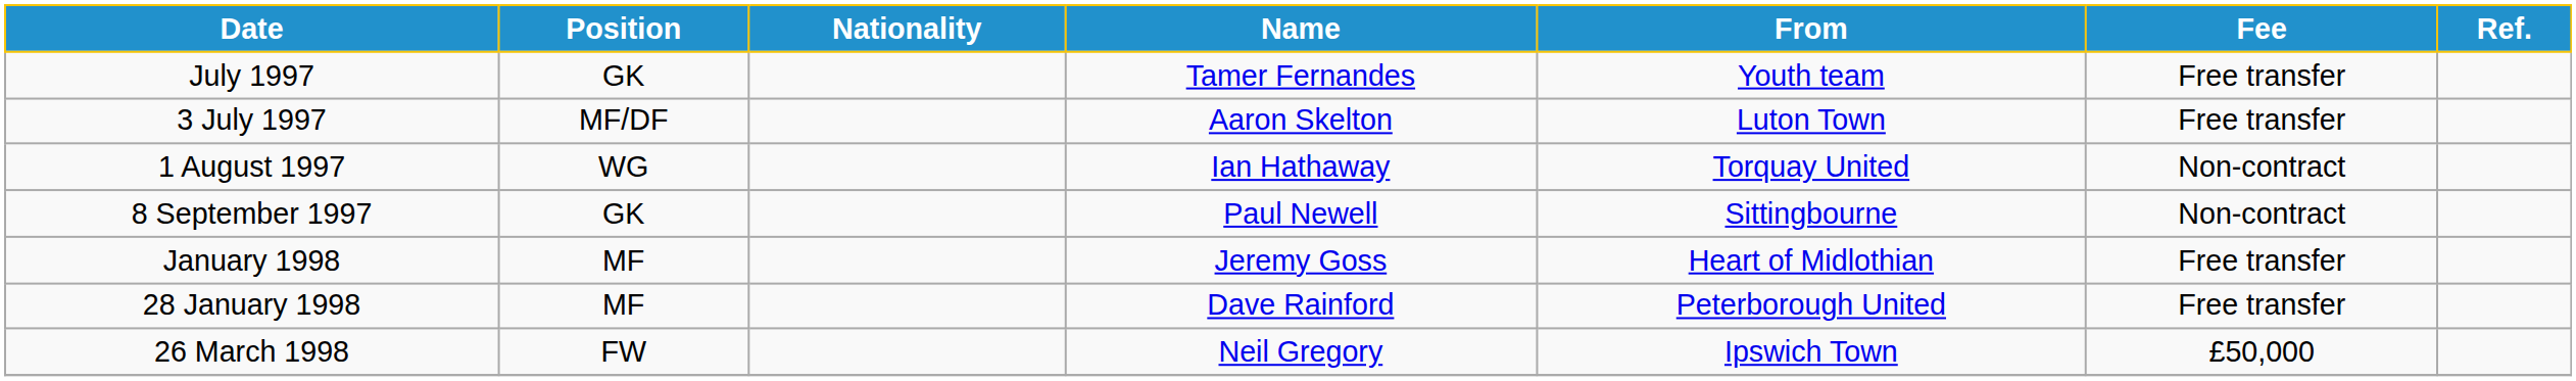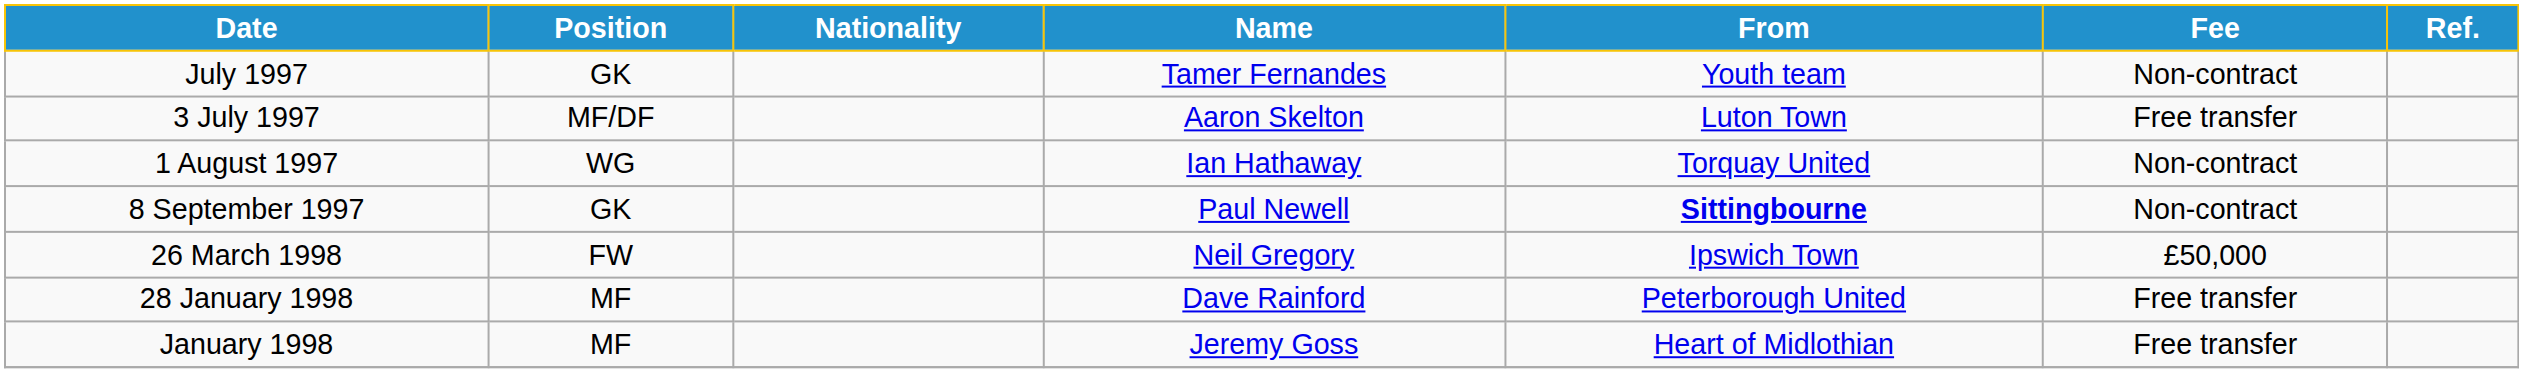July 1997 | Fee: Free transfer -> Non-contract
8 September 1997 | From: normal -> bold
rows swapped: January 1998 <-> 26 March 1998
